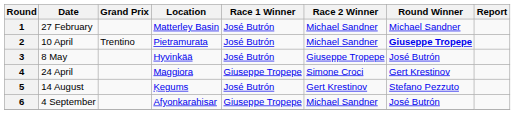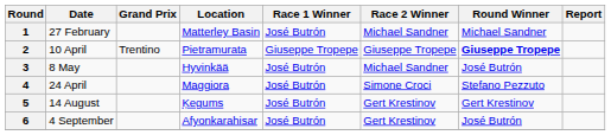2 | Race 1 Winner: José Butrón -> Giuseppe Tropepe
2 | Race 2 Winner: Michael Sandner -> Giuseppe Tropepe
3 | Race 2 Winner: Giuseppe Tropepe -> Michael Sandner
4 | Race 1 Winner: Giuseppe Tropepe -> José Butrón
4 | Round Winner: Gert Krestinov -> Stefano Pezzuto
5 | Round Winner: Stefano Pezzuto -> Gert Krestinov
6 | Race 1 Winner: Giuseppe Tropepe -> José Butrón
6 | Race 2 Winner: Michael Sandner -> Gert Krestinov
